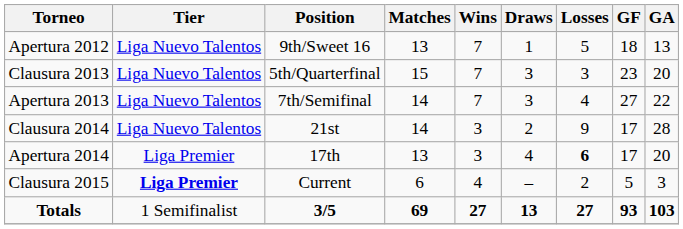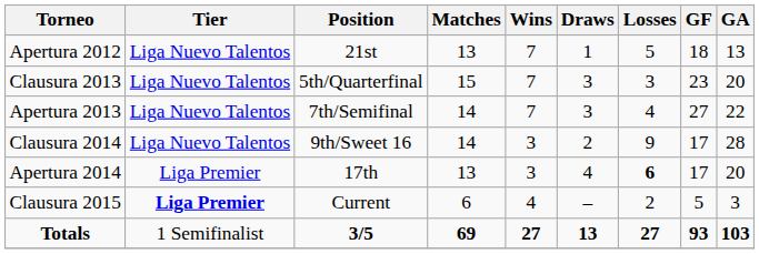Apertura 2012 | Position: 9th/Sweet 16 -> 21st
Clausura 2014 | Position: 21st -> 9th/Sweet 16
